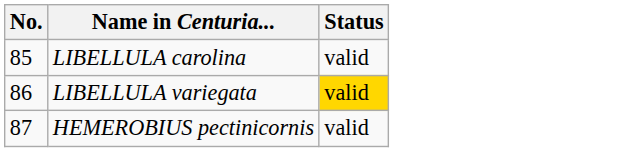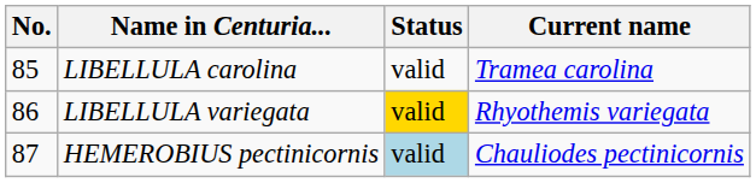+ column: Current name | Tramea carolina | Rhyothemis variegata | Chauliodes pectinicornis
HEMEROBIUS pectinicornis | Status: no background -> lightblue background
